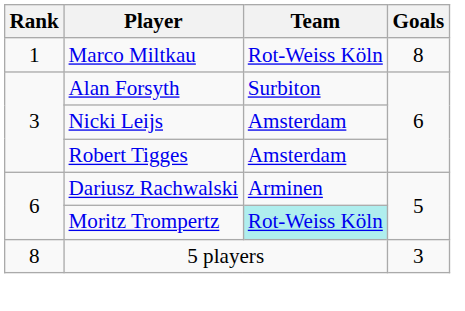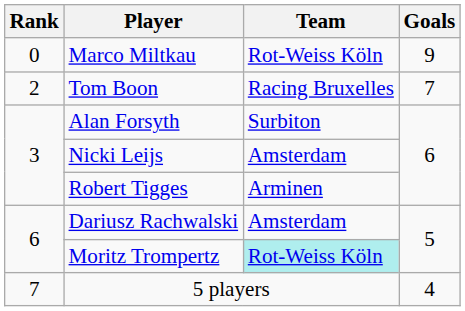Marco Miltkau | Rank: 1 -> 0
Marco Miltkau | Goals: 8 -> 9
+ row: 2 | Tom Boon | Racing Bruxelles | 7
Robert Tigges | Team: Amsterdam -> Arminen
Dariusz Rachwalski | Team: Arminen -> Amsterdam
5 players | Rank: 8 -> 7
5 players | Goals: 3 -> 4
